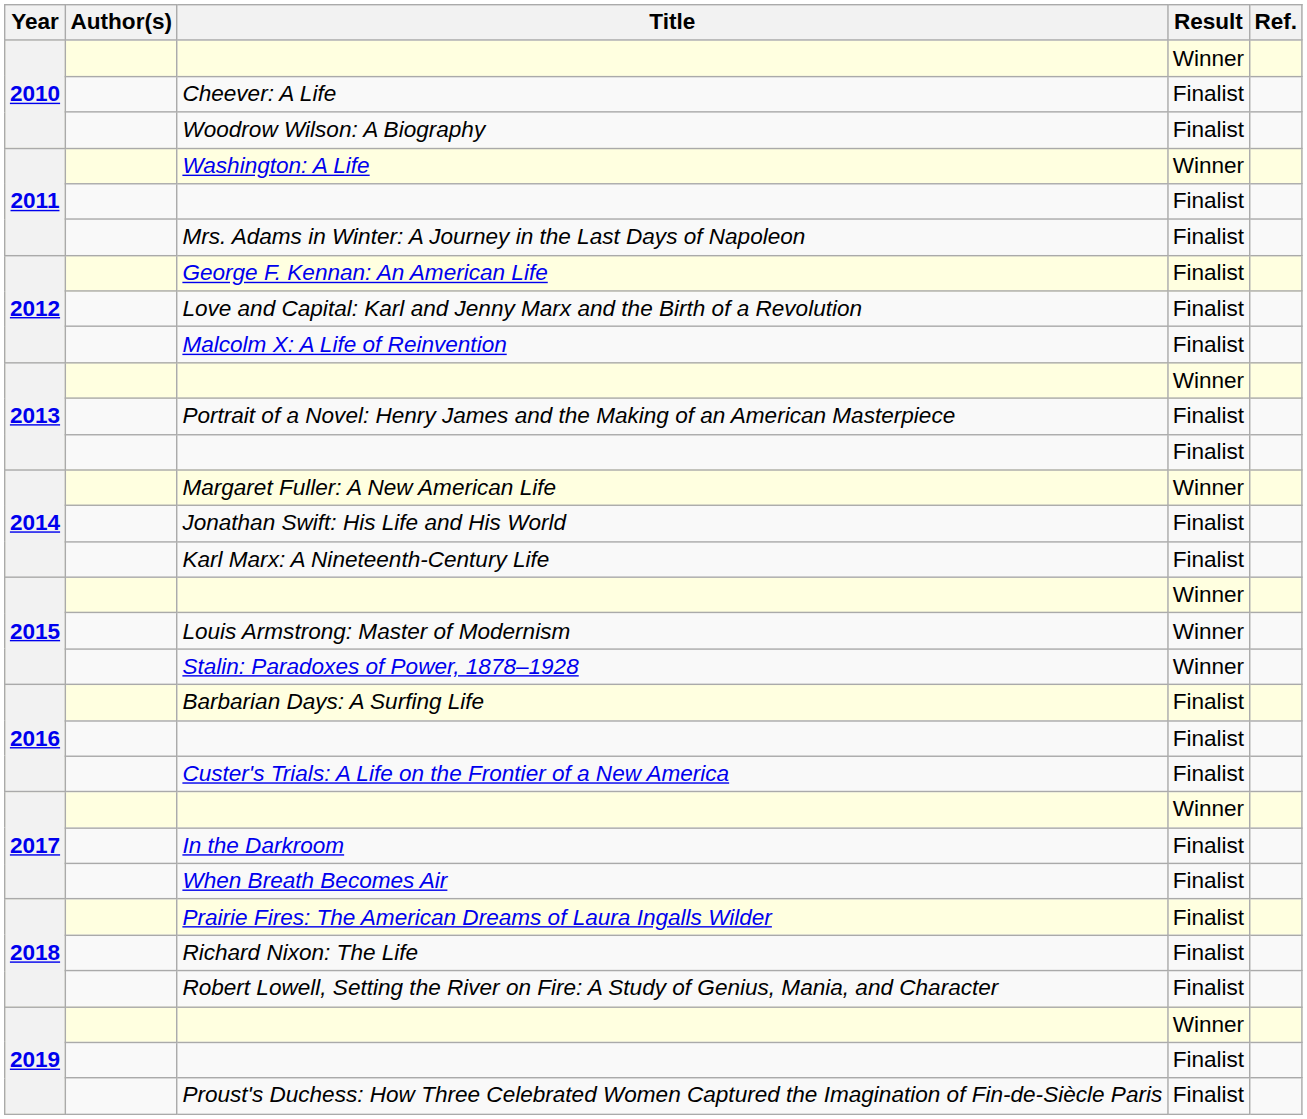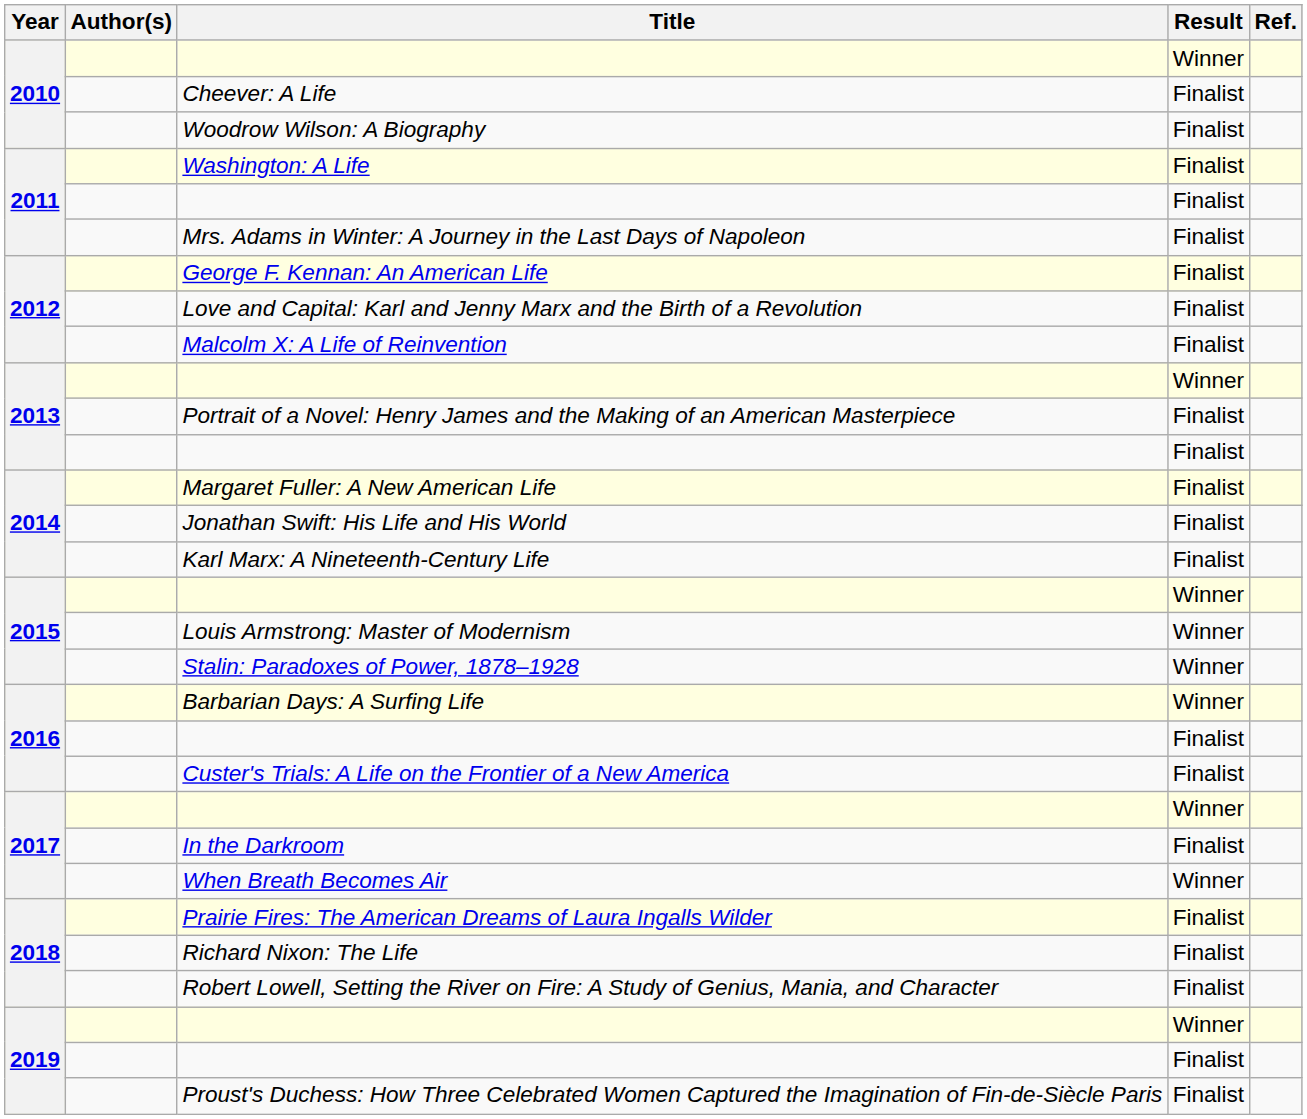Washington: A Life | Result: Winner -> Finalist
Margaret Fuller: A New American Life | Result: Winner -> Finalist
Barbarian Days: A Surfing Life | Result: Finalist -> Winner
When Breath Becomes Air | Result: Finalist -> Winner
